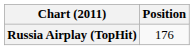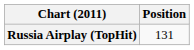Russia Airplay (TopHit) | Position: 176 -> 131
